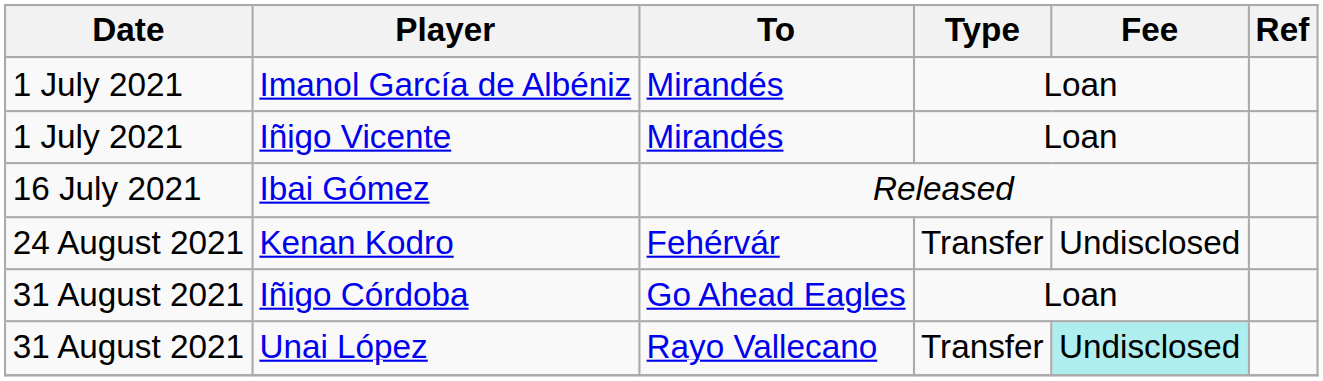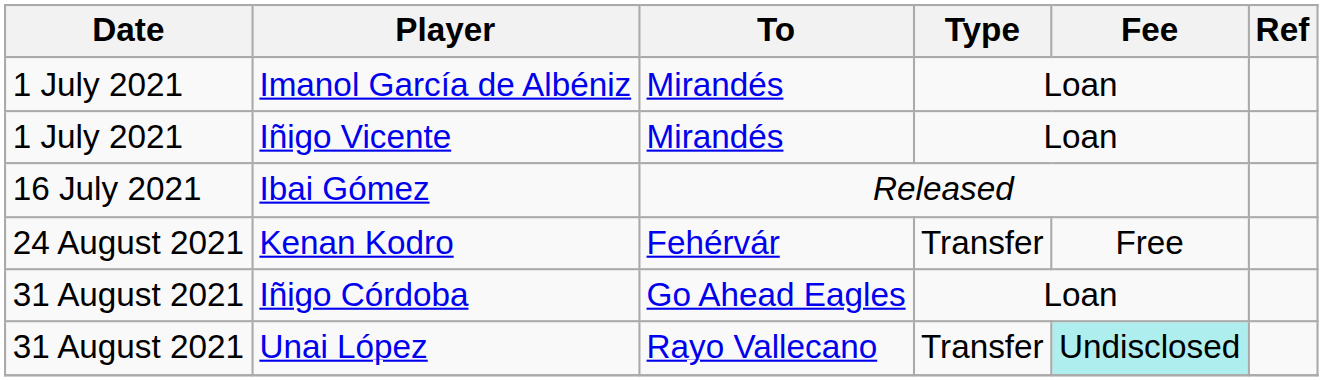Kenan Kodro | Fee: Undisclosed -> Free
